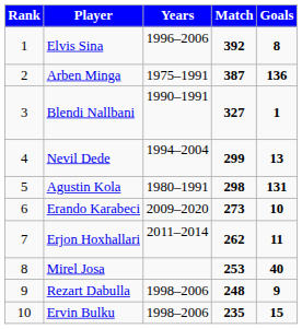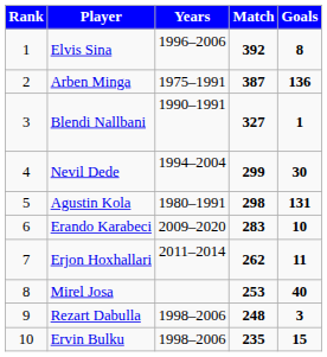Nevil Dede | Goals: 13 -> 30
Erando Karabeci | Match: 273 -> 283
Rezart Dabulla | Goals: 9 -> 3
